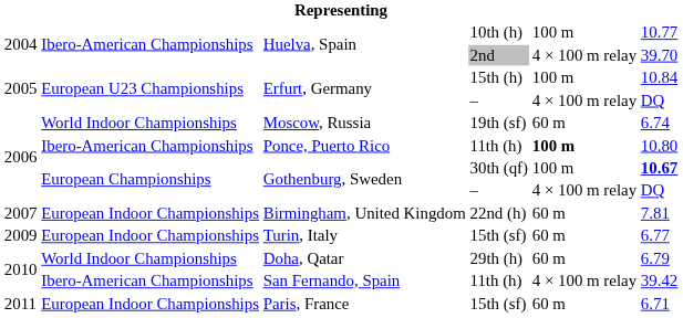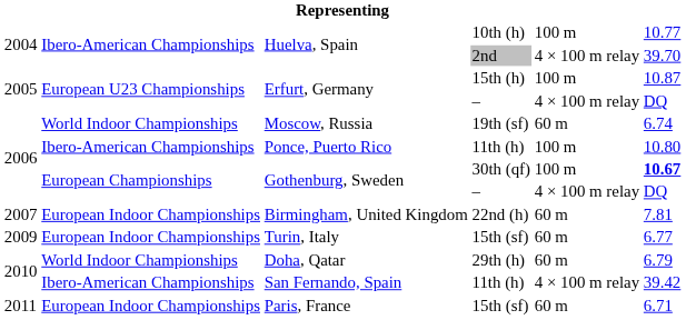Erfurt, Germany / 15th (h) | column 6: 10.84 -> 10.87
Ponce, Puerto Rico | column 5: bold -> normal
